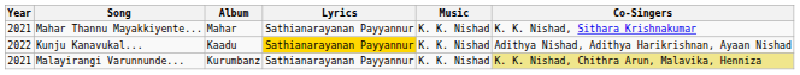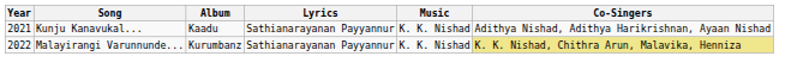- row: 2021 | Mahar Thannu Mayakkiyente... | Mahar | Sathianarayanan Payyannur | K. K. Nishad | K. K. Nishad, Sithara Krishnakumar
Kunju Kanavukal... | Year: 2022 -> 2021
Kunju Kanavukal... | Lyrics: gold background -> no background
Malayirangi Varunnunde... | Year: 2021 -> 2022
